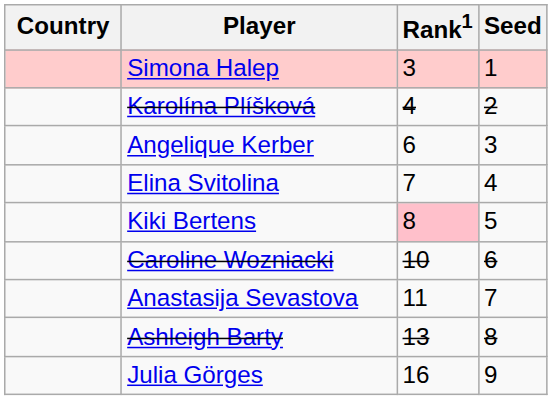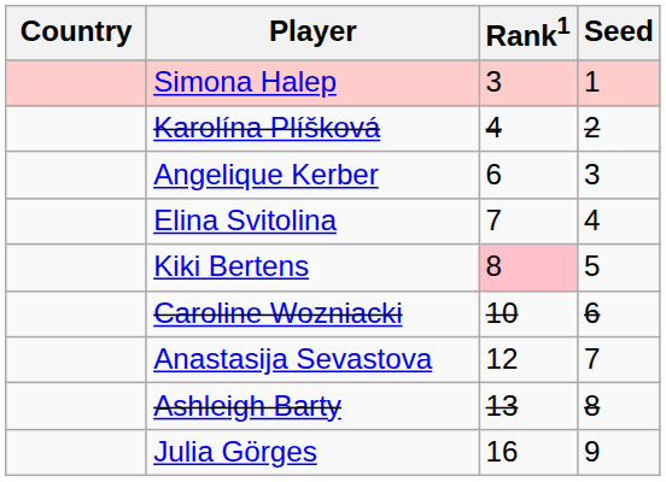Anastasija Sevastova | Rank1: 11 -> 12
